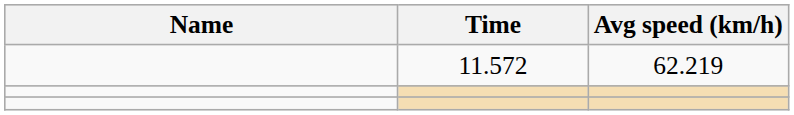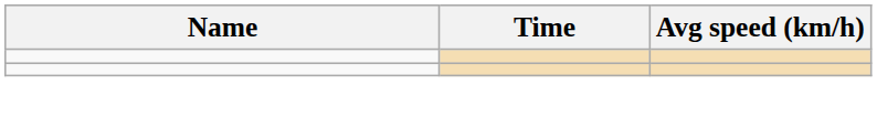- row: 11.572 | 62.219
